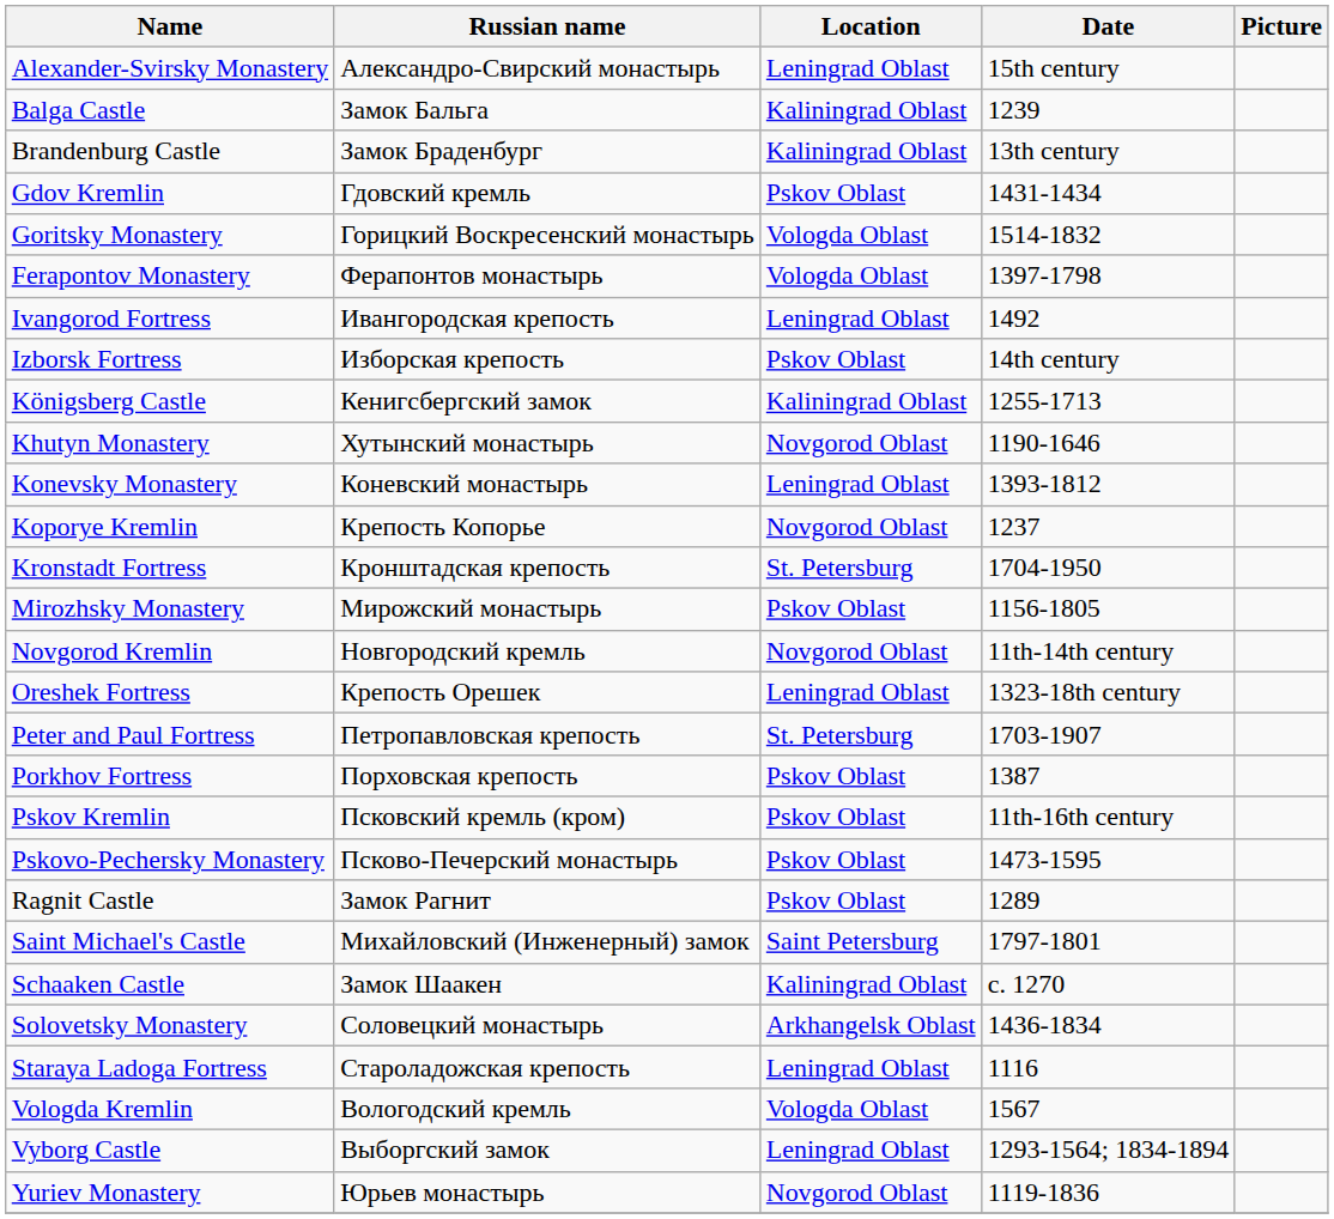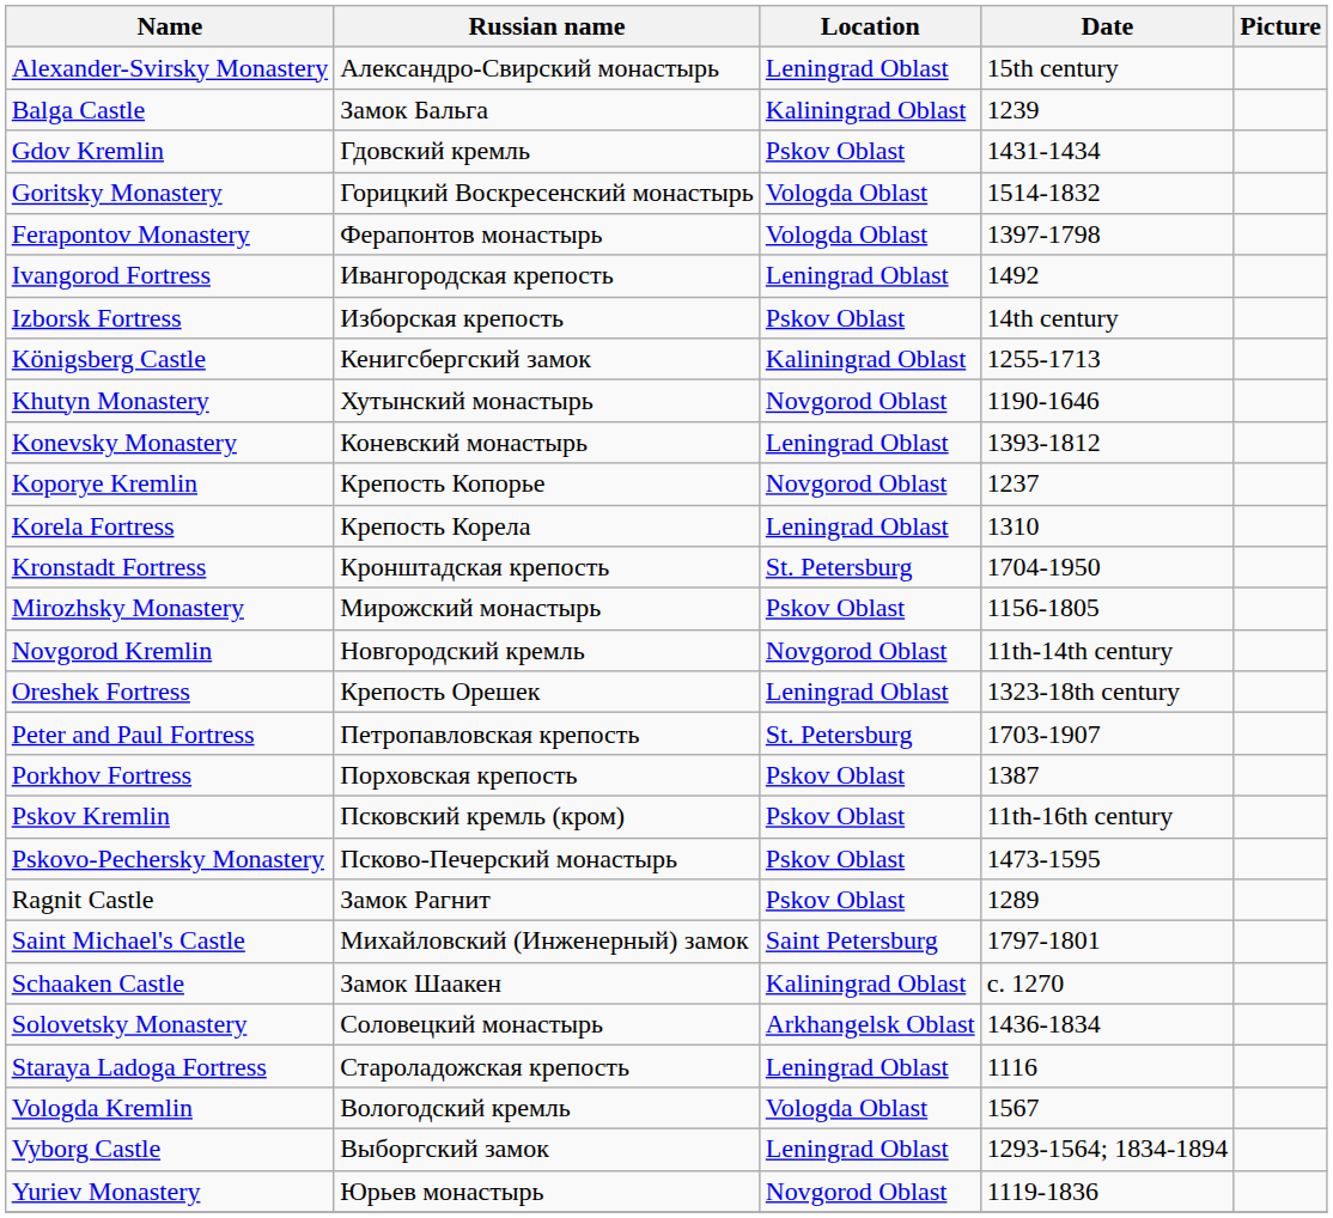- row: Brandenburg Castle | Замок Браденбург | Kaliningrad Oblast | 13th century
+ row: Korela Fortress | Крепость Корела | Leningrad Oblast | 1310
